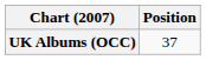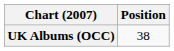UK Albums (OCC) | Position: 37 -> 38
